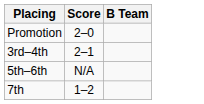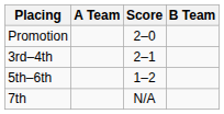+ column: A Team
5th–6th | Score: N/A -> 1–2
7th | Score: 1–2 -> N/A
